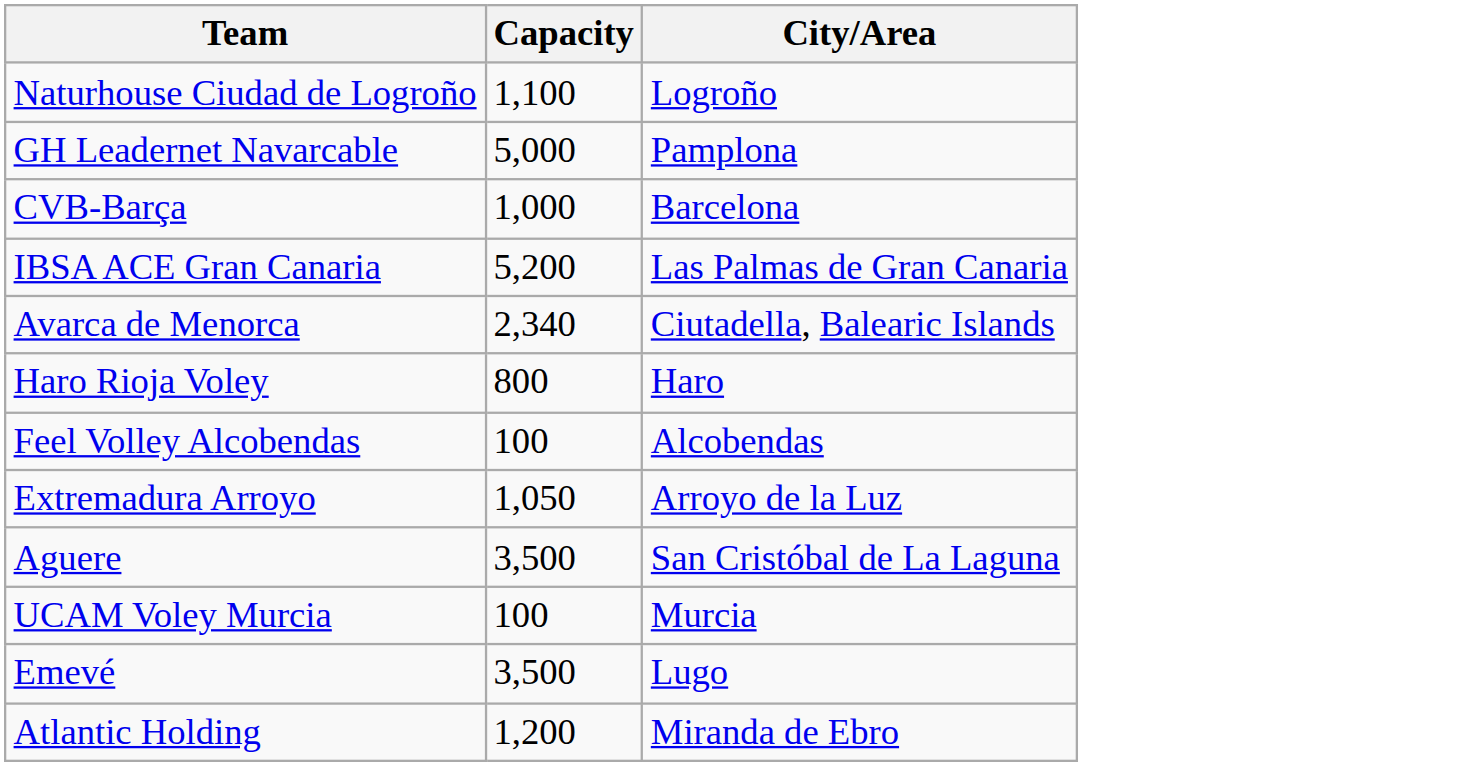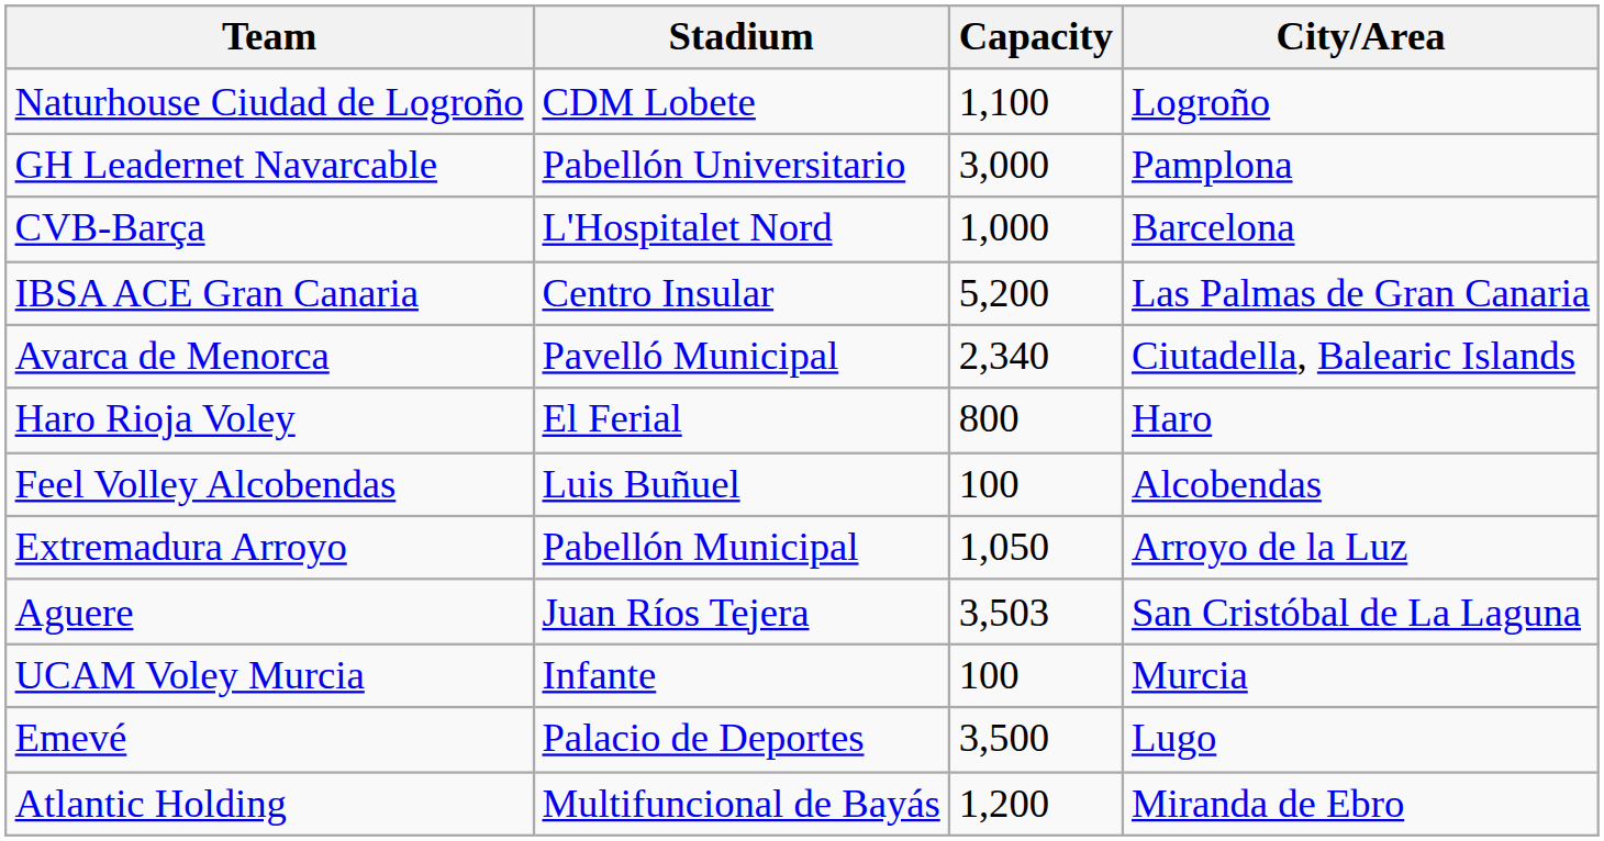+ column: Stadium | CDM Lobete | Pabellón Universitario | L'Hospitalet Nord | Centro Insular | Pavelló Municipal | El Ferial | Luis Buñuel | Pabellón Municipal | Juan Ríos Tejera | Infante | Palacio de Deportes | Multifuncional de Bayás
GH Leadernet Navarcable | Capacity: 5,000 -> 3,000
Aguere | Capacity: 3,500 -> 3,503
